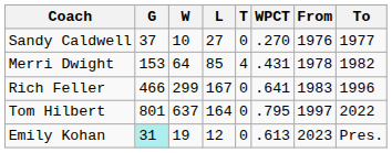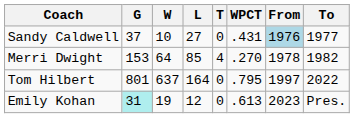Sandy Caldwell | WPCT: .270 -> .431
Sandy Caldwell | From: no background -> lightblue background
Merri Dwight | WPCT: .431 -> .270
- row: Rich Feller | 466 | 299 | 167 | 0 | .641 | 1983 | 1996
